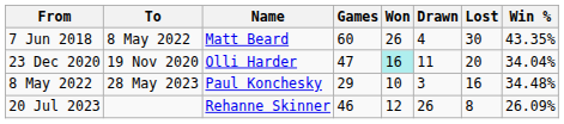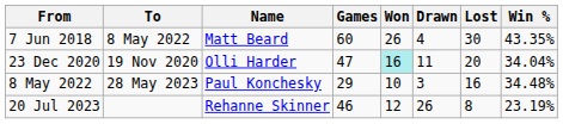20 Jul 2023 | Win %: 26.09% -> 23.19%
